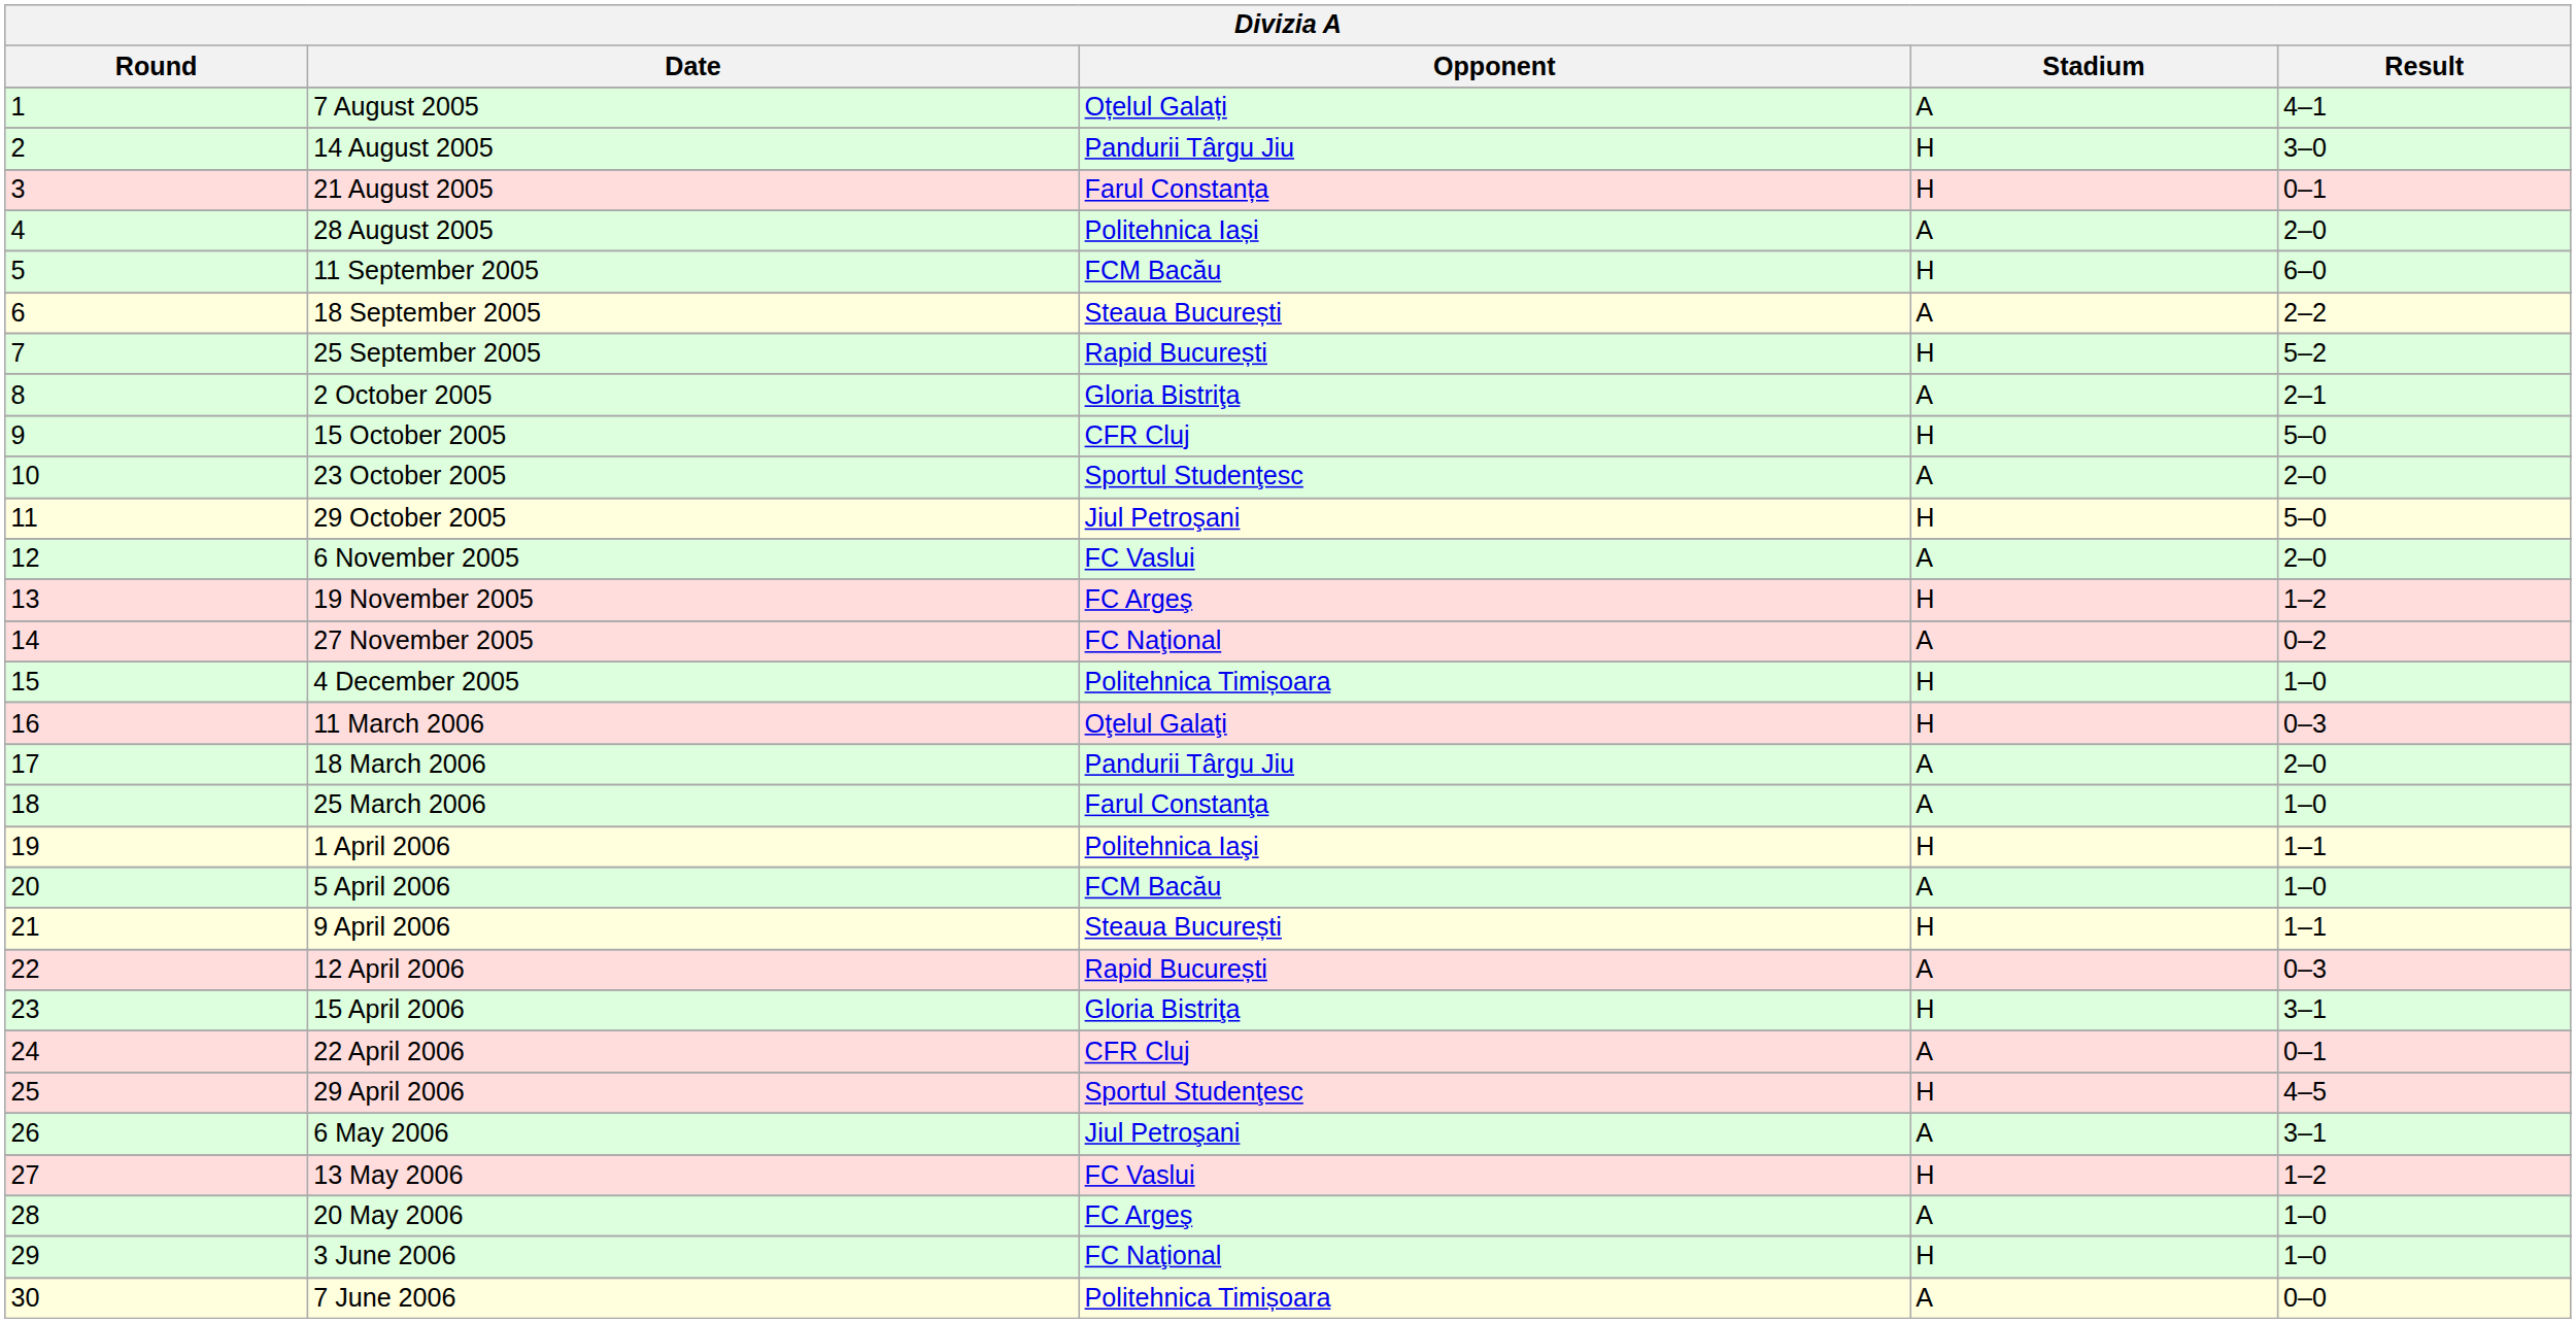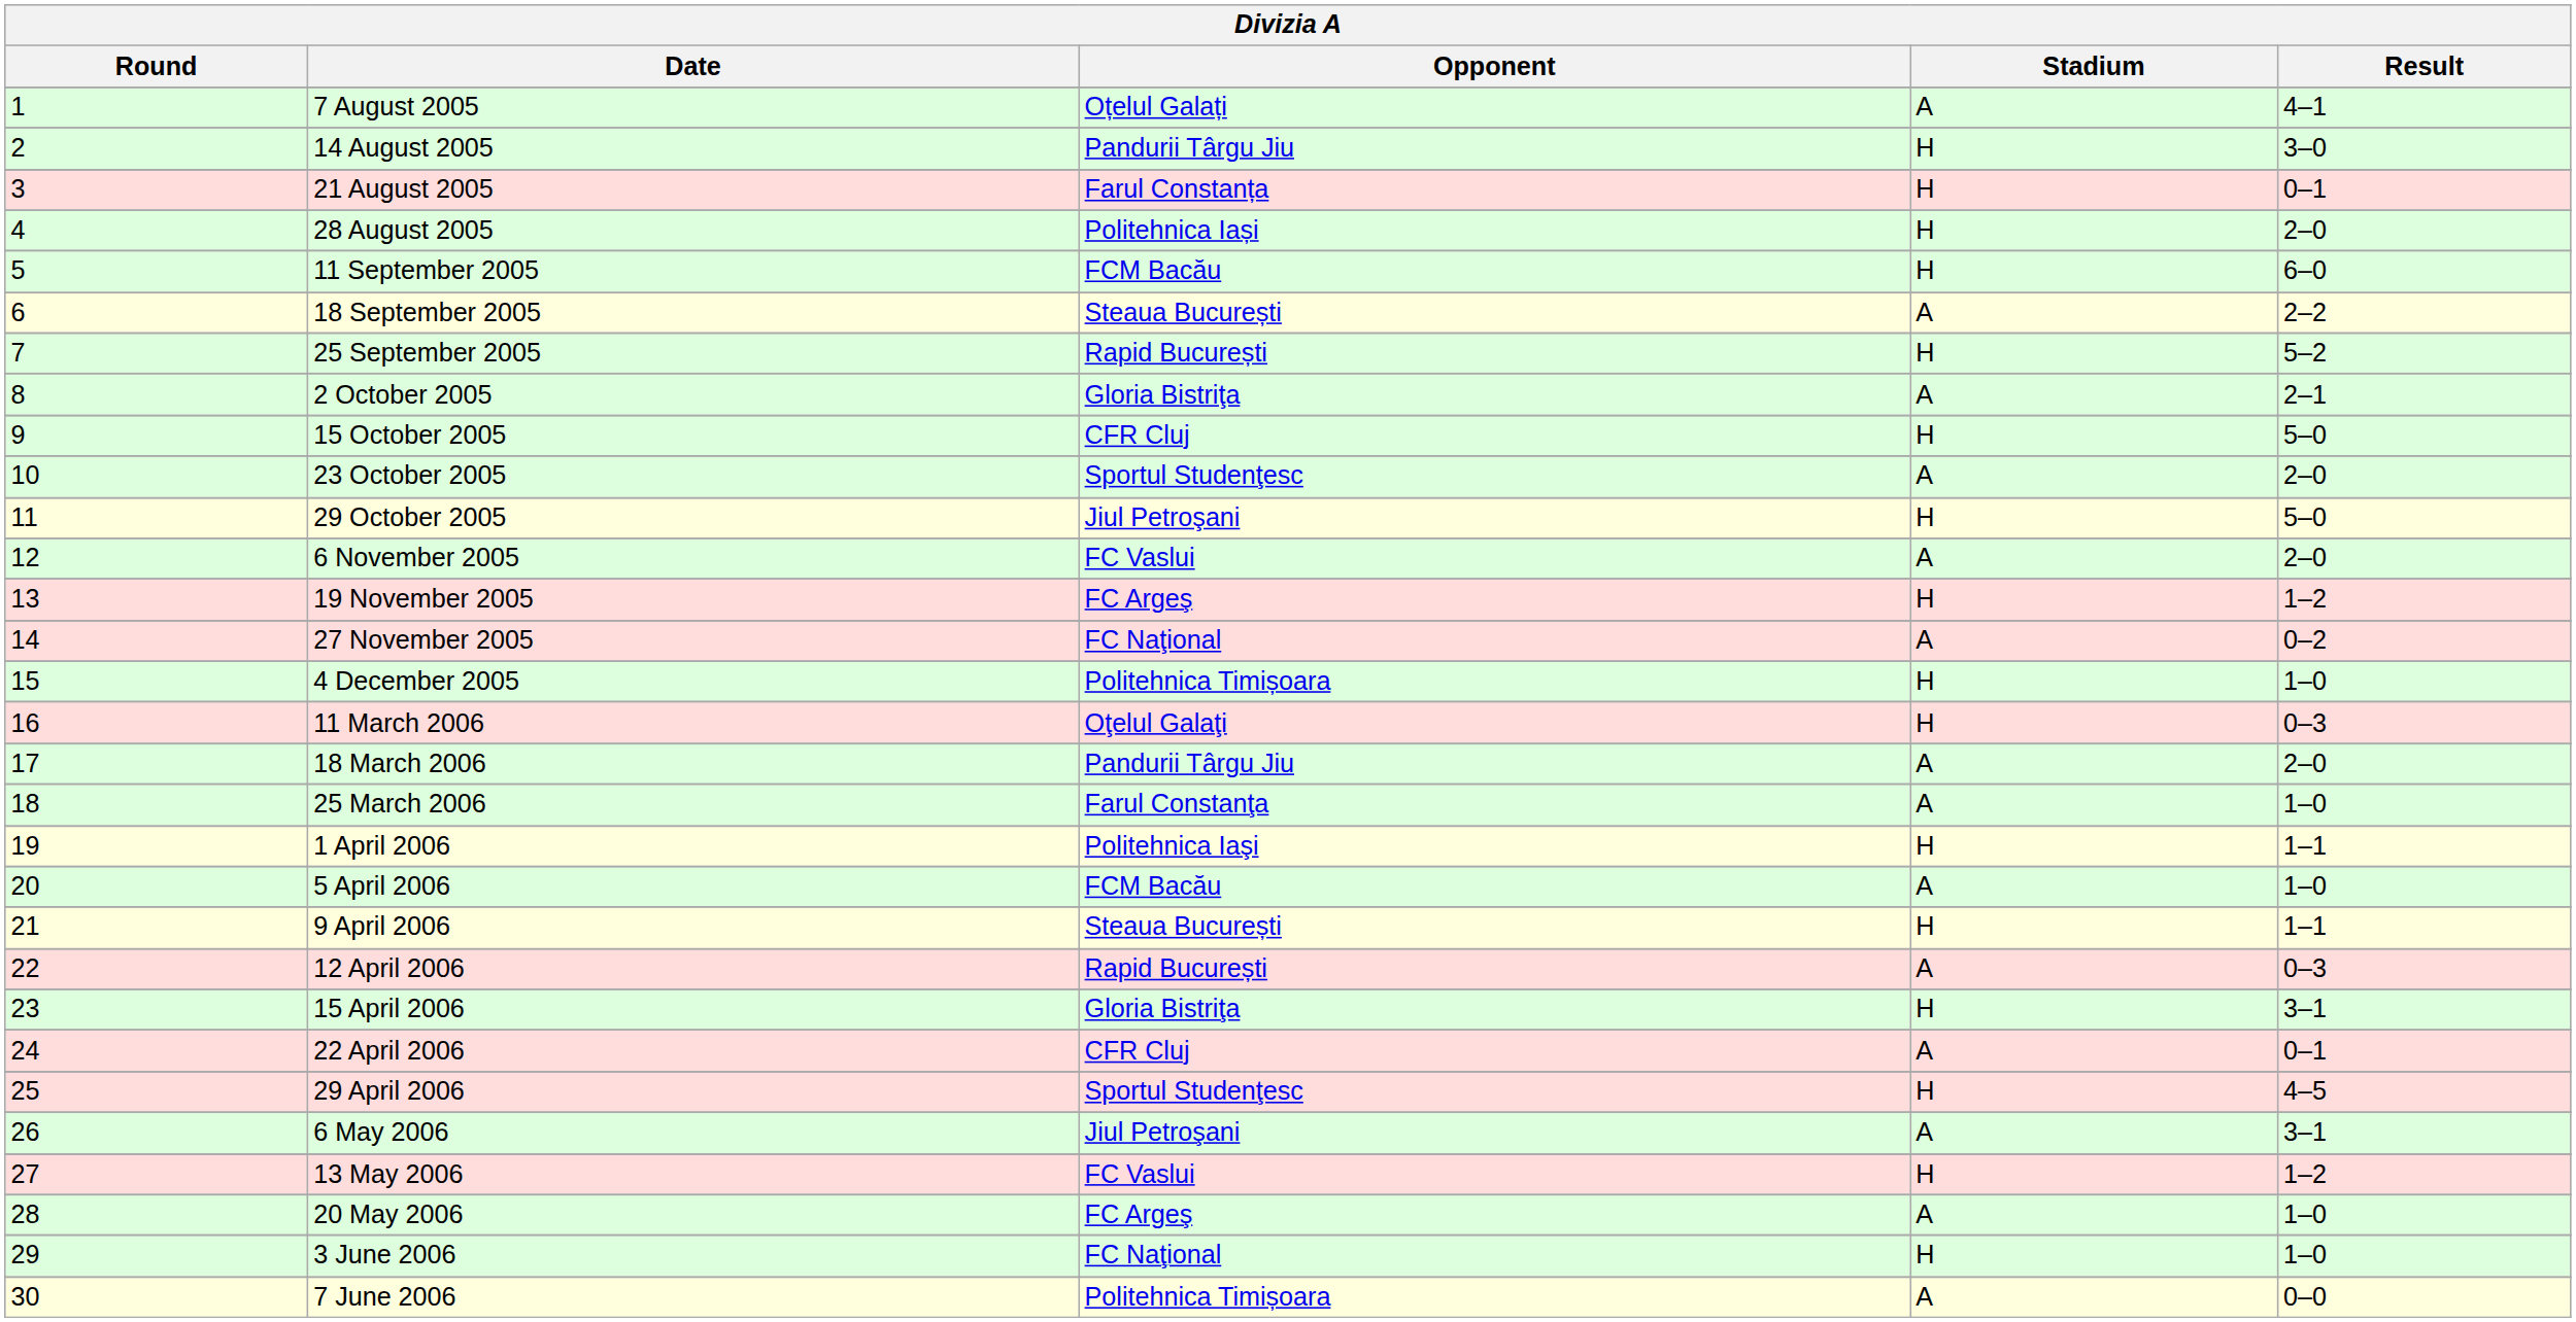28 August 2005 | Stadium: A -> H
